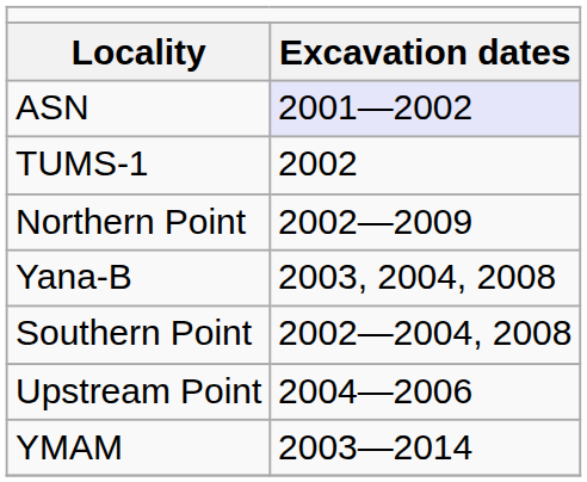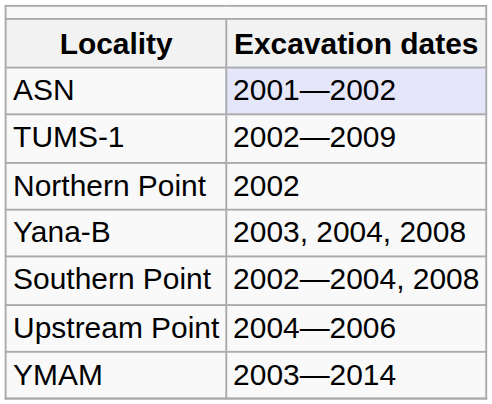TUMS-1 | column 2: 2002 -> 2002—2009
Northern Point | column 2: 2002—2009 -> 2002
